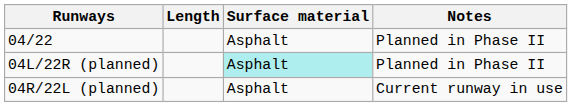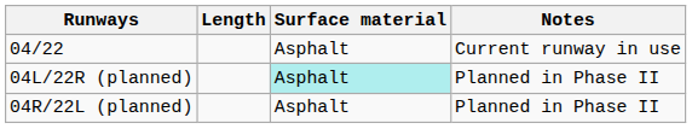04/22 | Notes: Planned in Phase II -> Current runway in use
04R/22L (planned) | Notes: Current runway in use -> Planned in Phase II
